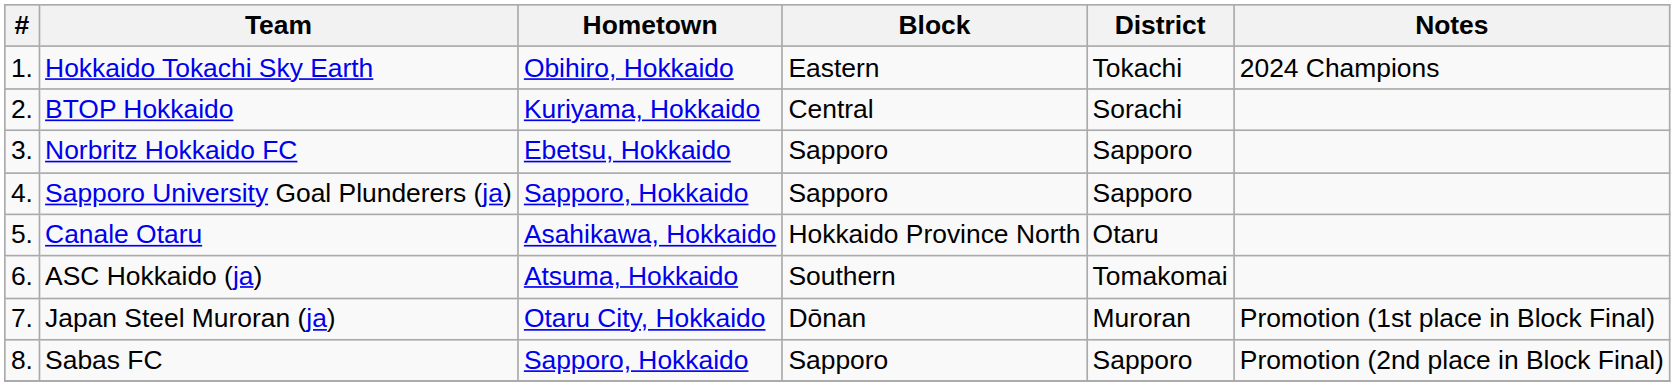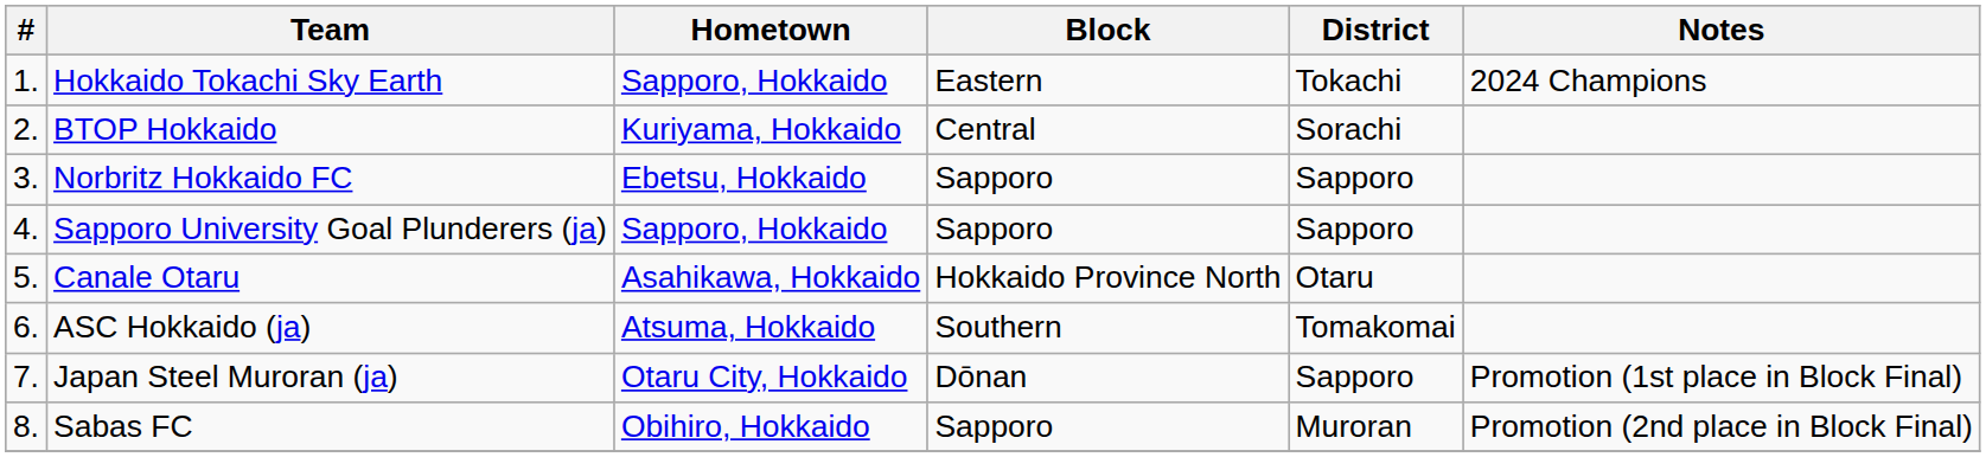Hokkaido Tokachi Sky Earth | Hometown: Obihiro, Hokkaido -> Sapporo, Hokkaido
Japan Steel Muroran (ja) | District: Muroran -> Sapporo
Sabas FC | Hometown: Sapporo, Hokkaido -> Obihiro, Hokkaido
Sabas FC | District: Sapporo -> Muroran
